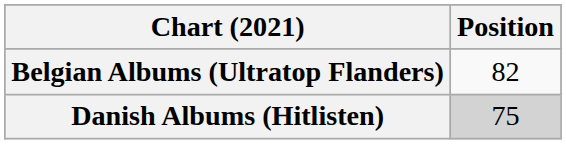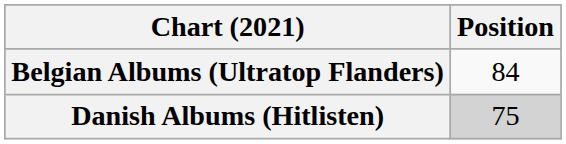Belgian Albums (Ultratop Flanders) | Position: 82 -> 84
